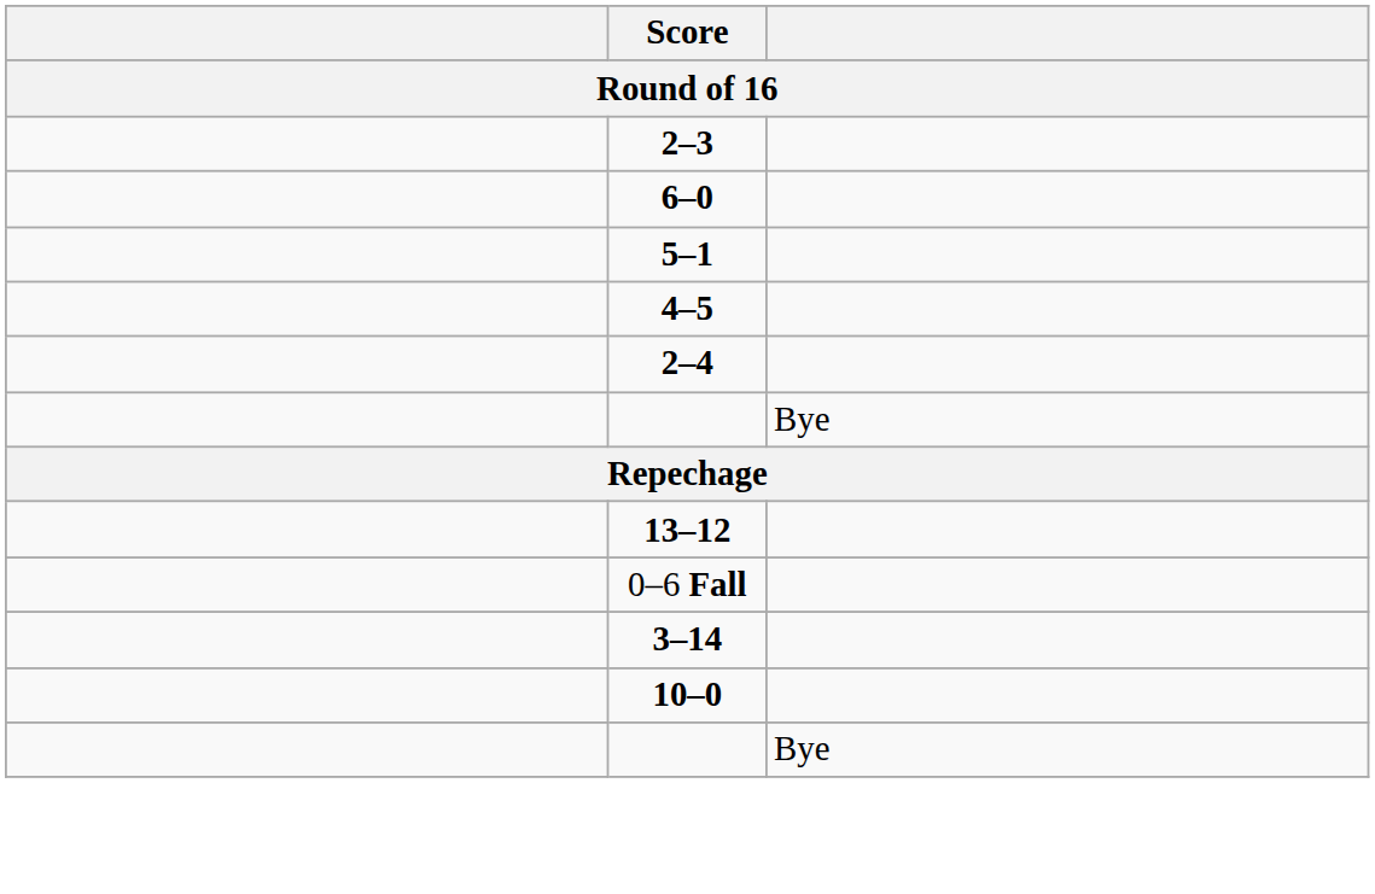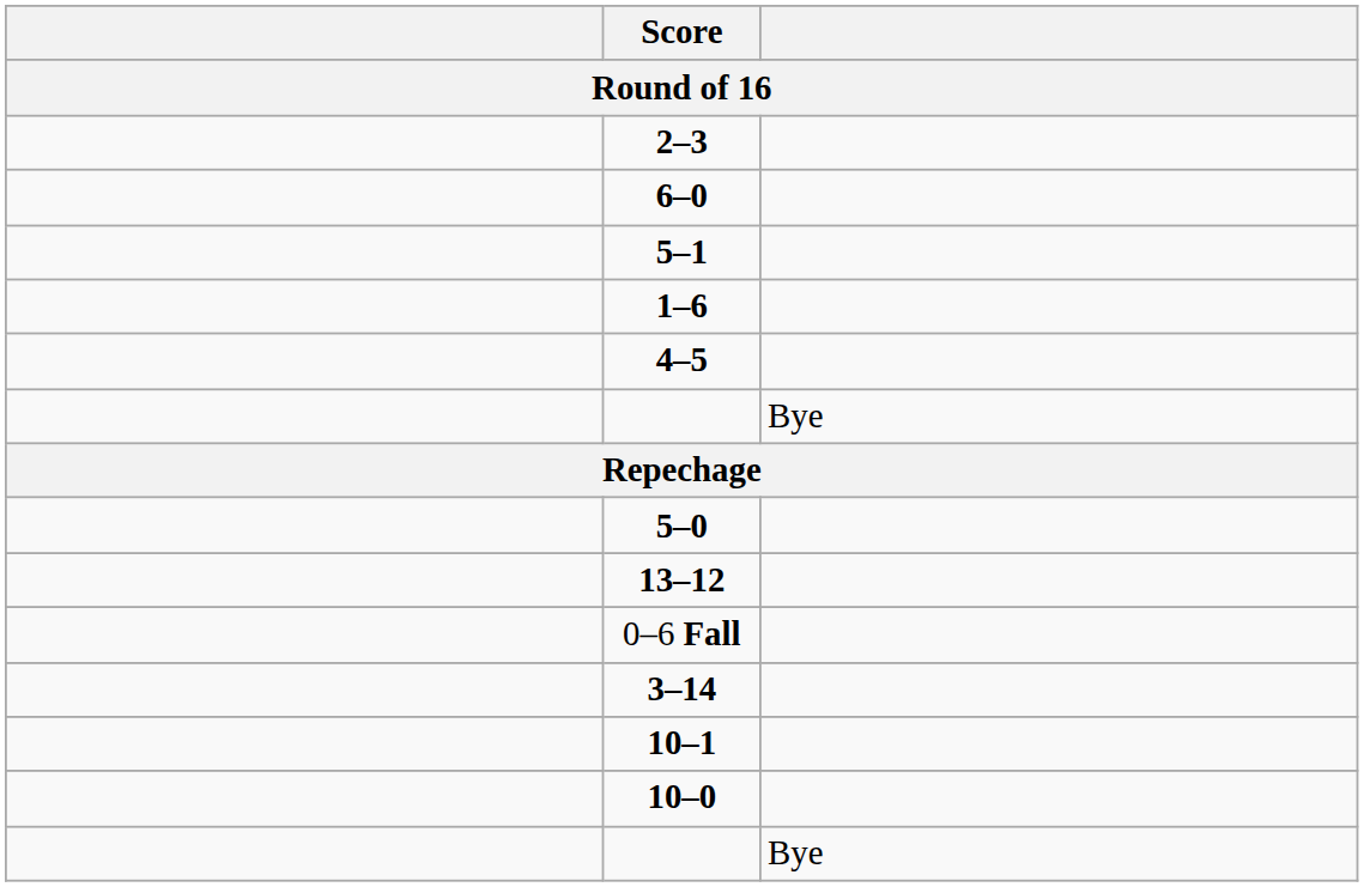+ row: 1–6
- row: 2–4
+ row: 5–0
+ row: 10–1
